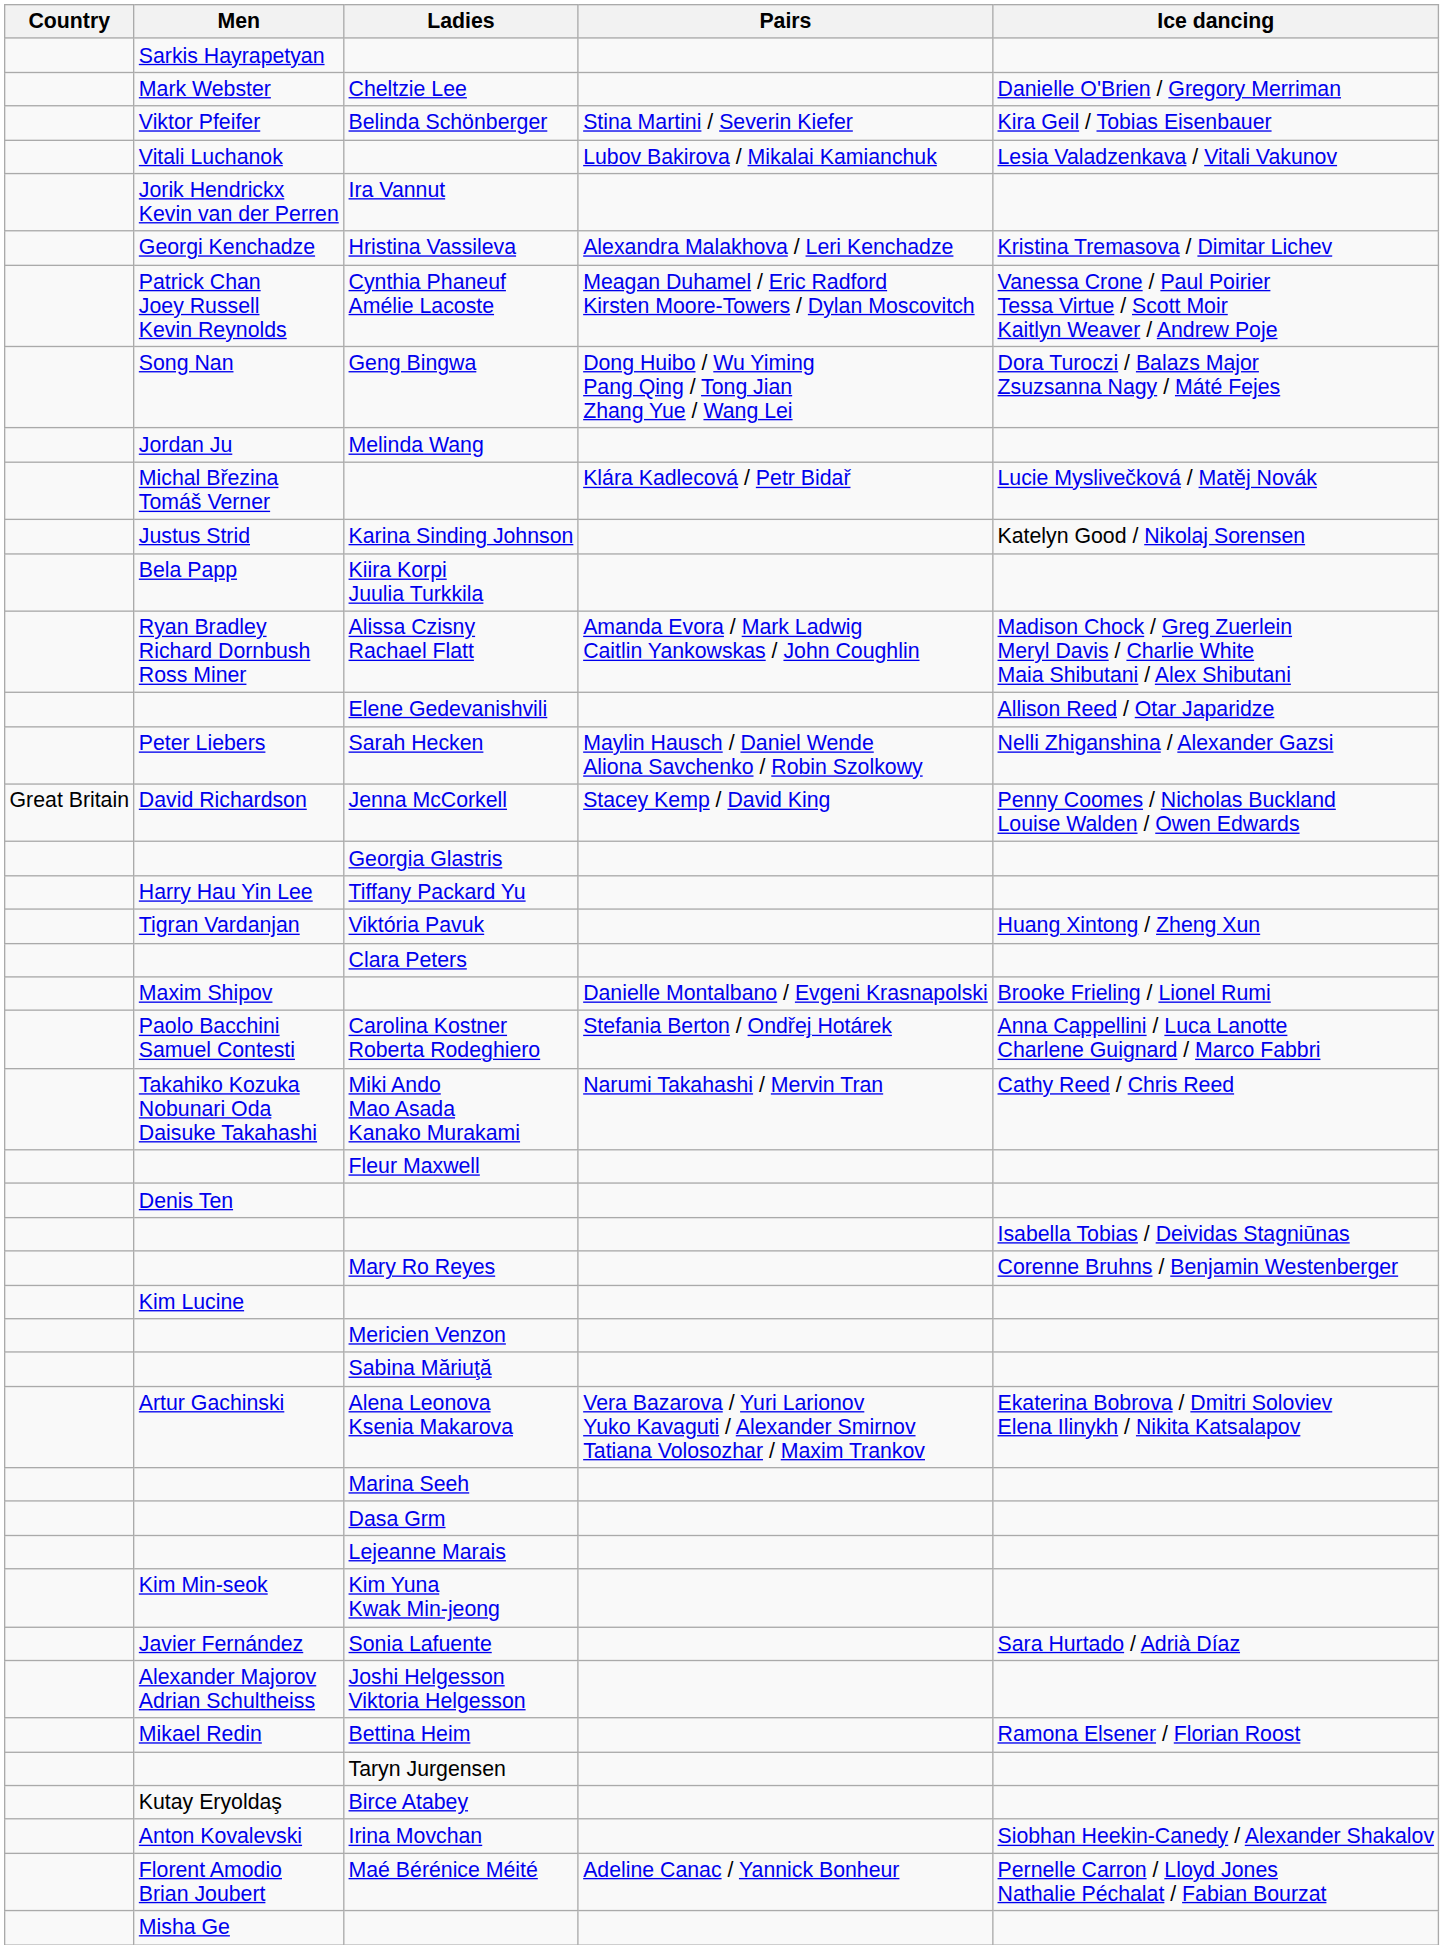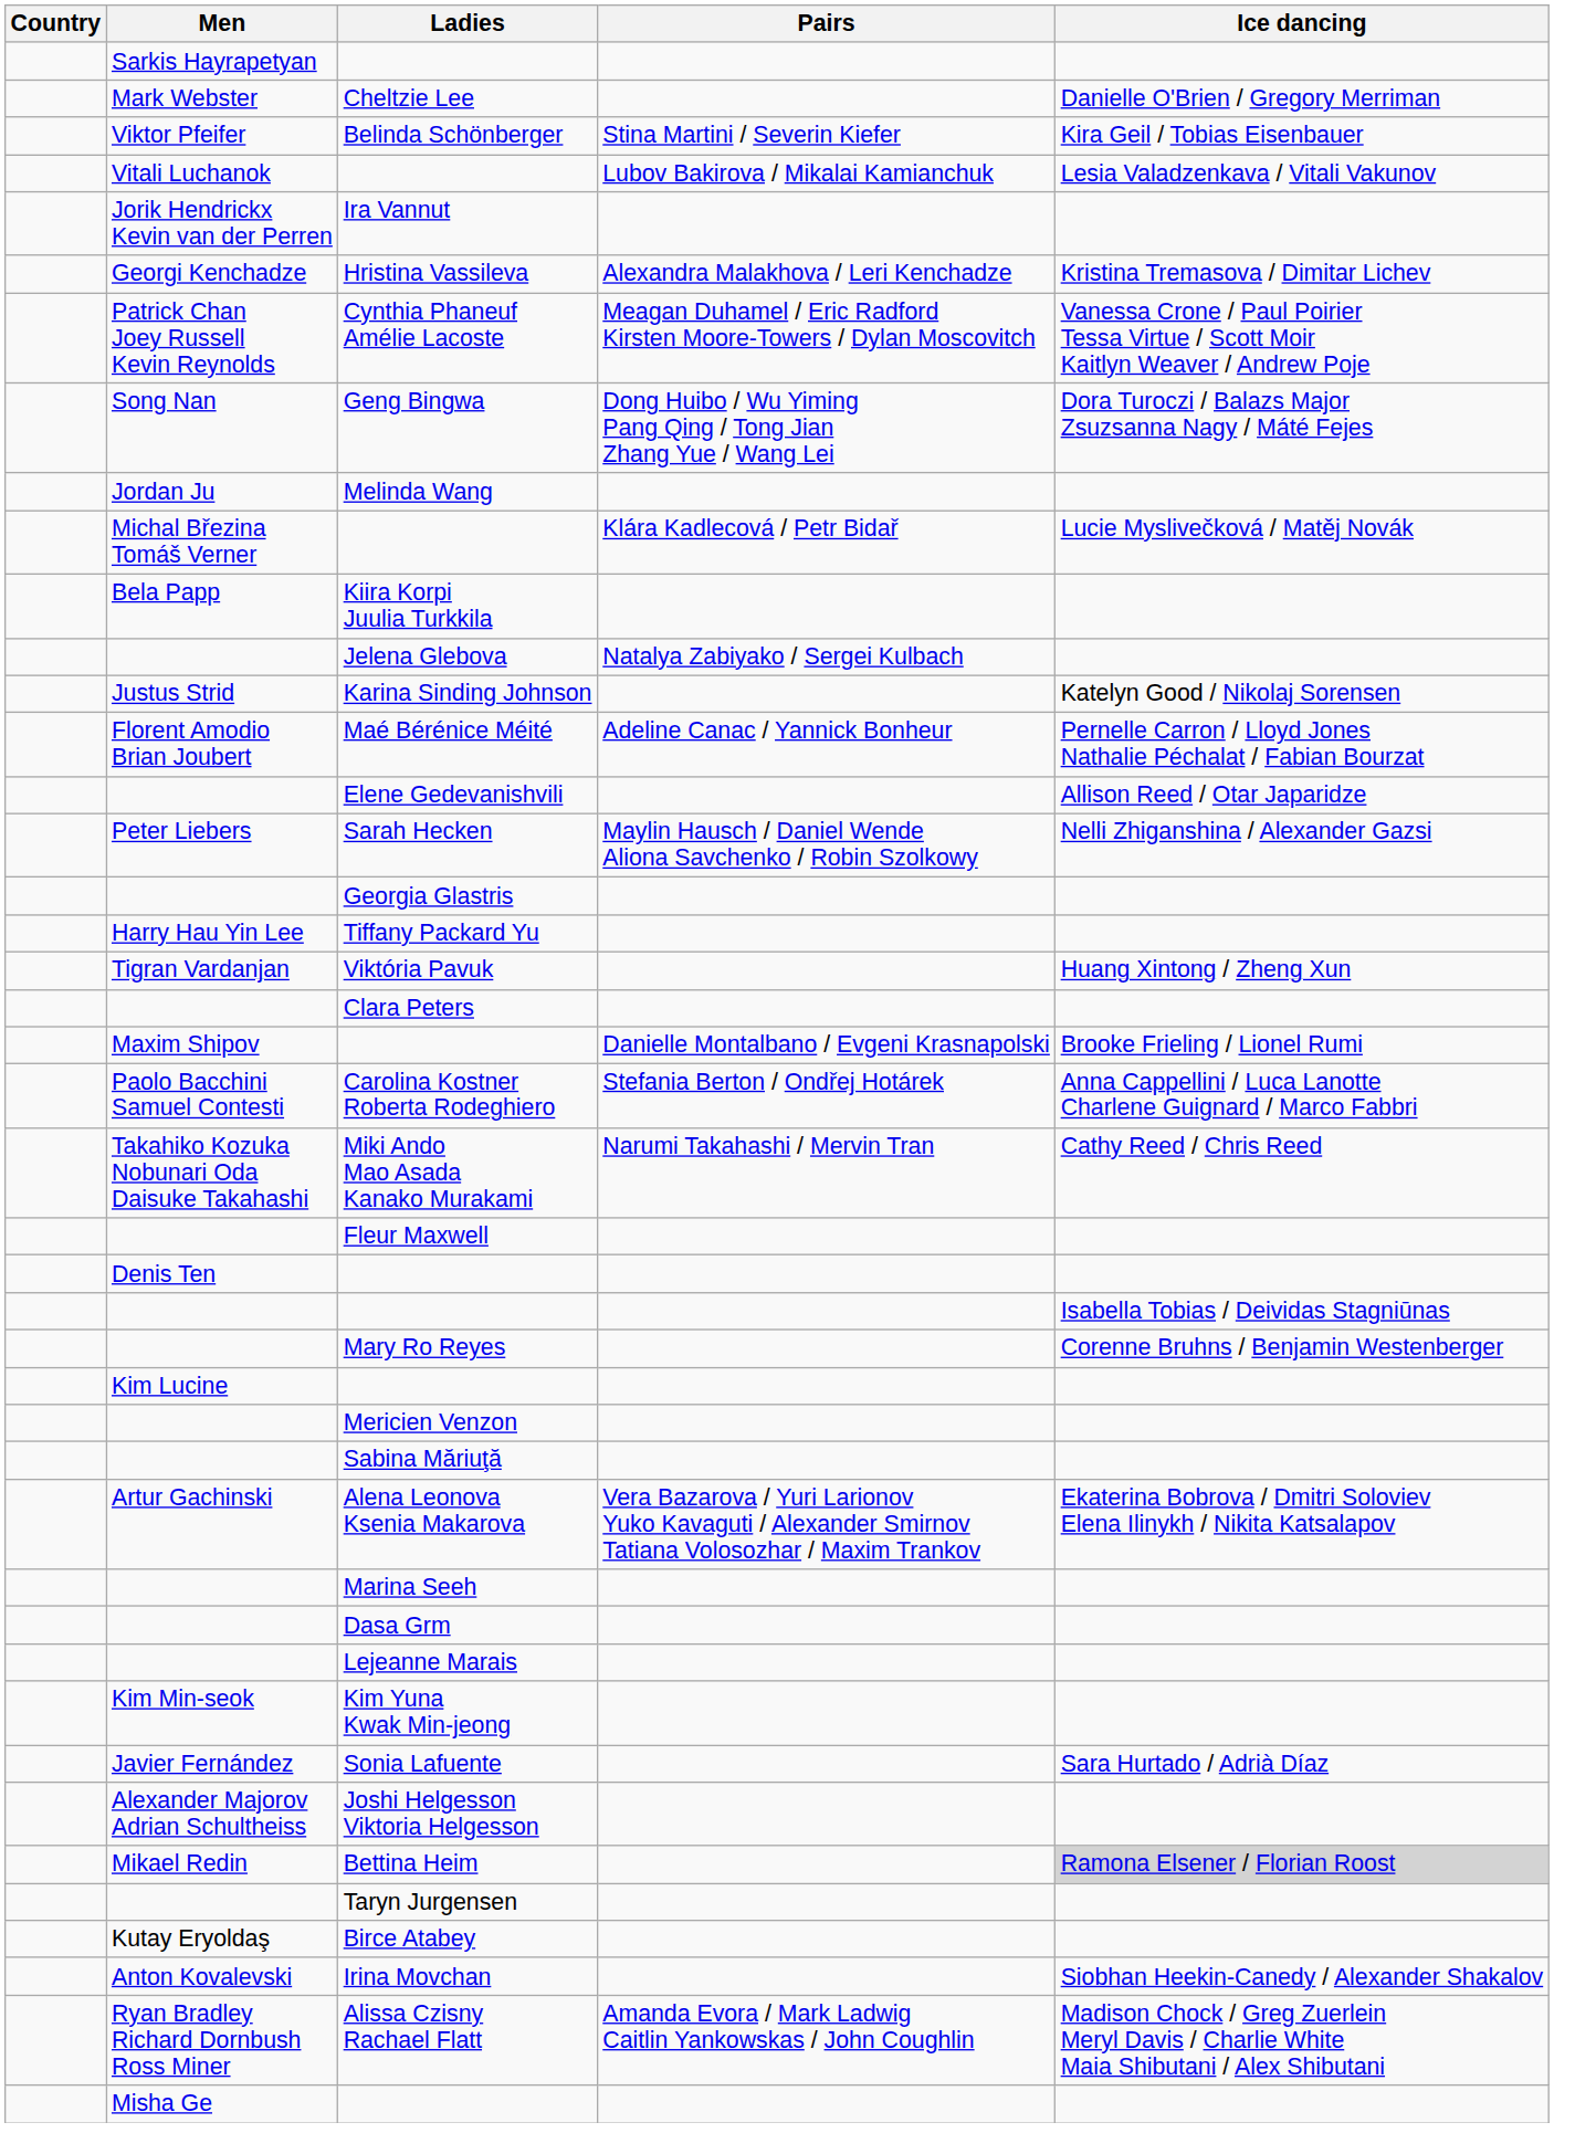rows swapped: Karina Sinding Johnson <-> Kiira Korpi Juulia Turkkila
+ row: Jelena Glebova | Natalya Zabiyako / Sergei Kulbach
rows swapped: Maé Bérénice Méité <-> Alissa Czisny Rachael Flatt
- row: Great Britain | David Richardson | Jenna McCorkell | Stacey Kemp / David King | Penny Coomes / Nicholas Buckland Louise Walden / Owen Edwards
Bettina Heim | Ice dancing: no background -> lightgrey background
